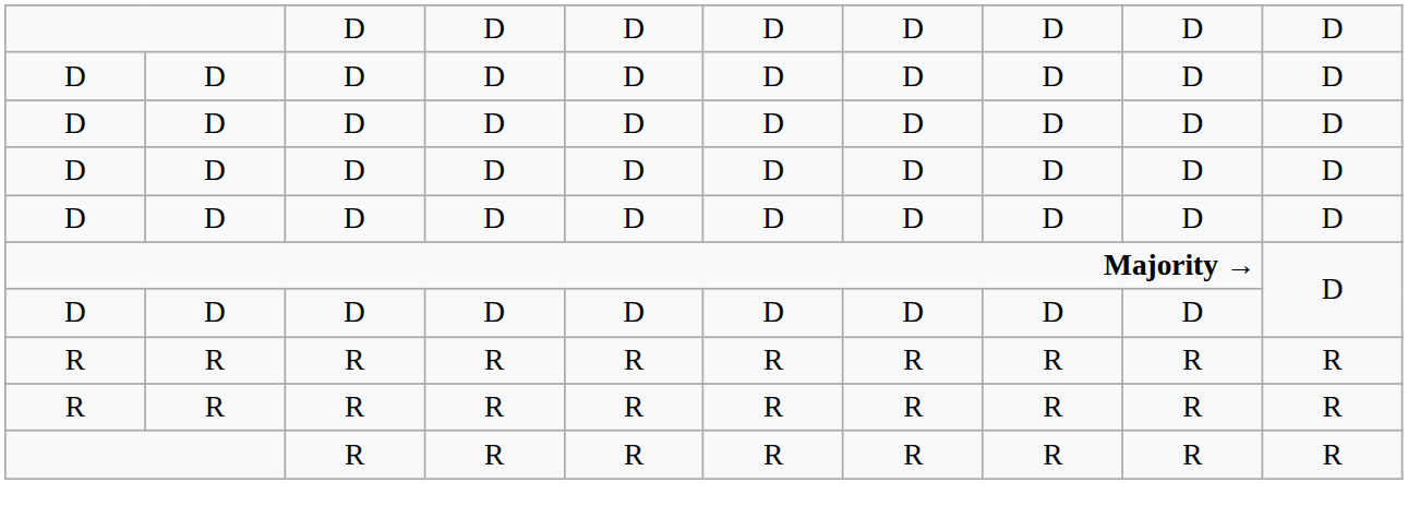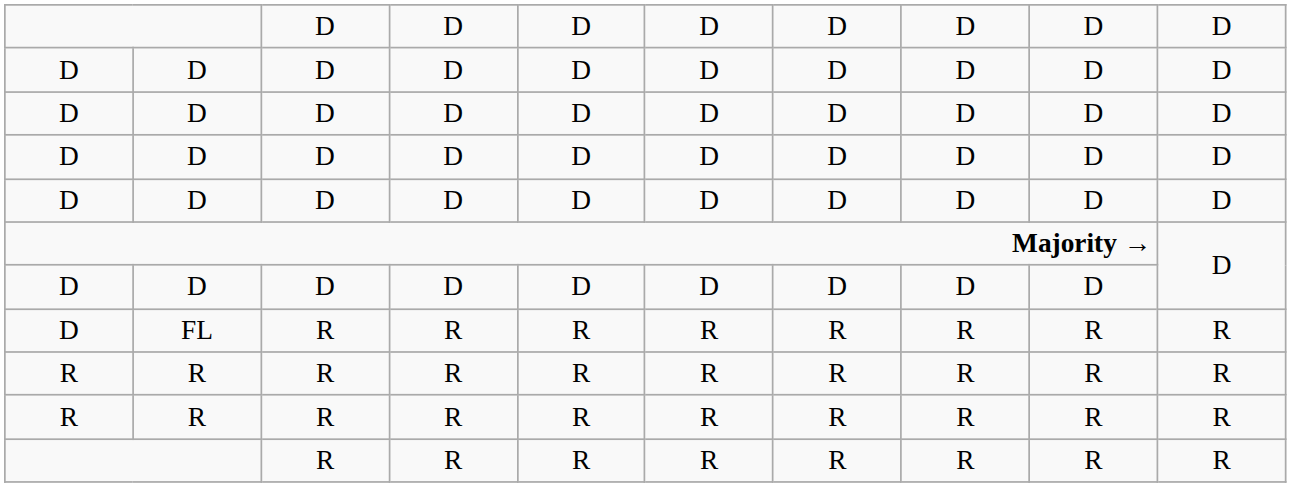+ row: D | FL | R | R | R | R | R | R | R | R
